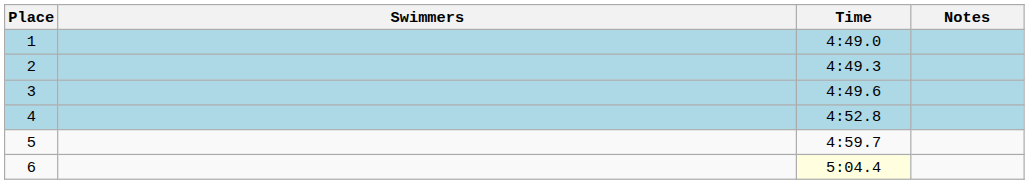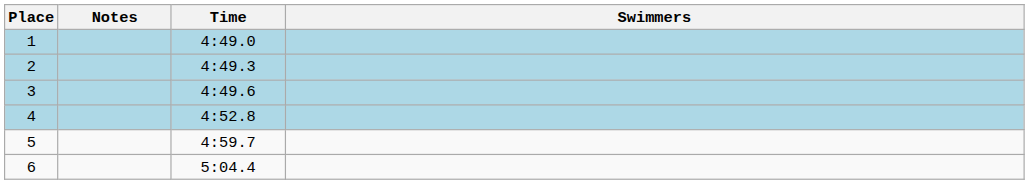columns swapped: Swimmers <-> Notes
6 | Time: lightyellow background -> no background
